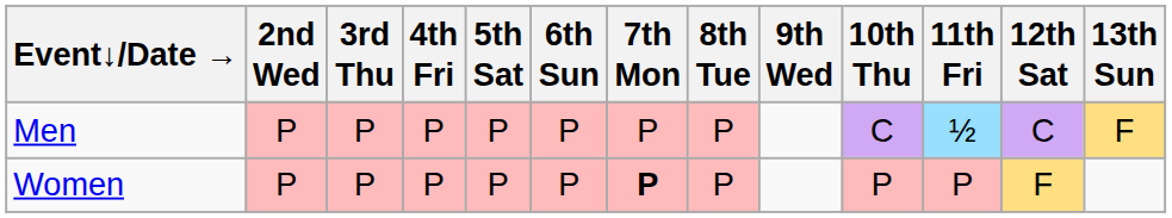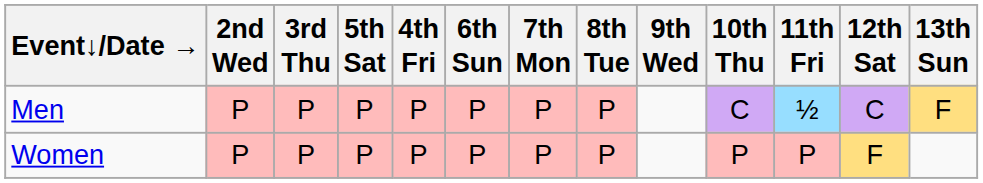columns swapped: 4th Fri <-> 5th Sat
Women | 7th Mon: bold -> normal
